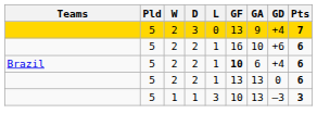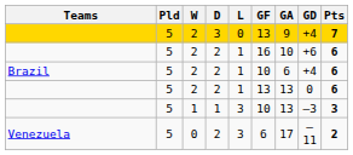Brazil | GF: bold -> normal
+ row: Venezuela | 5 | 0 | 2 | 3 | 6 | 17 | –11 | 2
